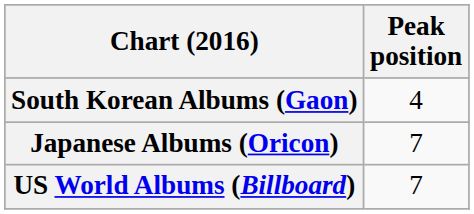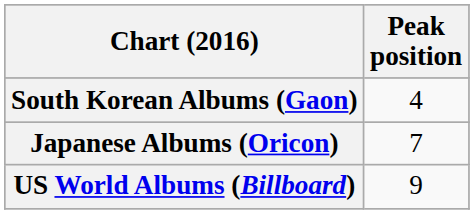US World Albums (Billboard) | Peak position: 7 -> 9
